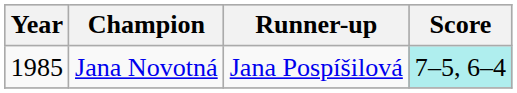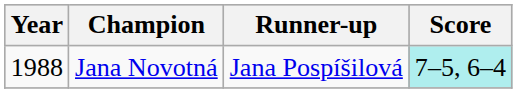Jana Novotná | Year: 1985 -> 1988
